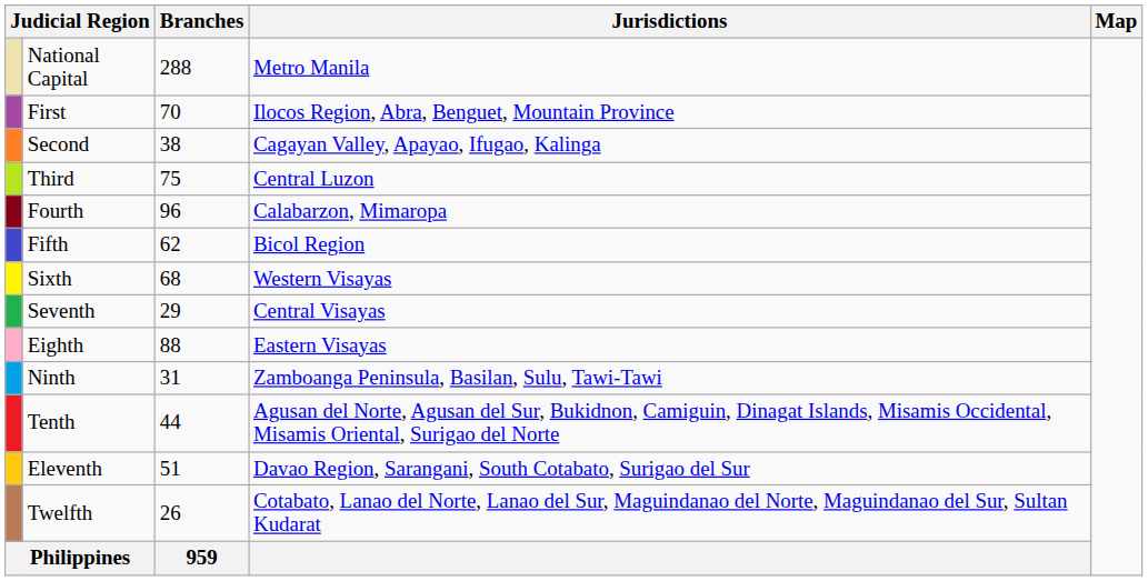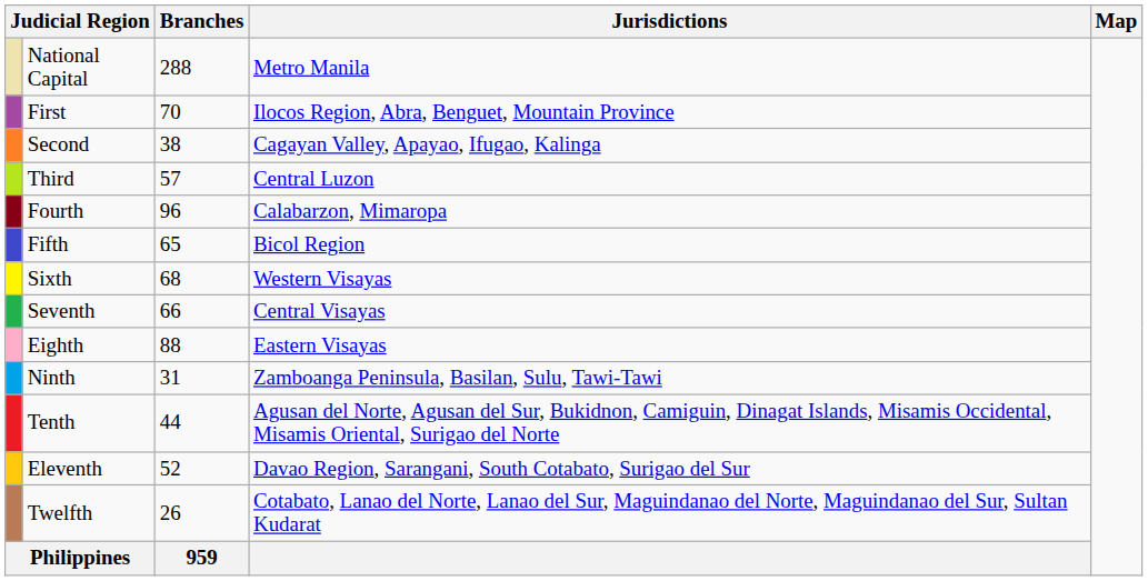Third | Branches: 75 -> 57
Fifth | Branches: 62 -> 65
Seventh | Branches: 29 -> 66
Eleventh | Branches: 51 -> 52
